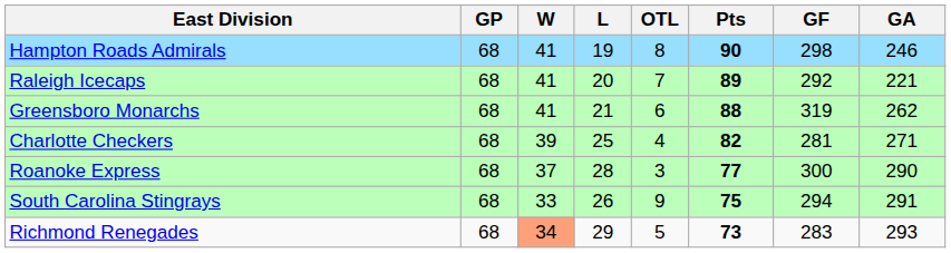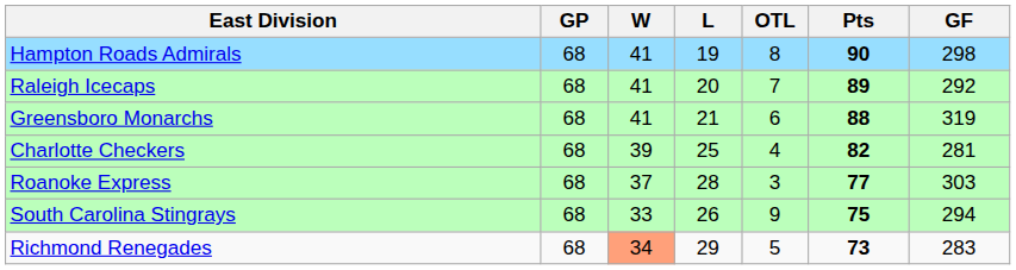- column: GA | 246 | 221 | 262 | 271 | 290 | 291 | 293
Roanoke Express | GF: 300 -> 303
